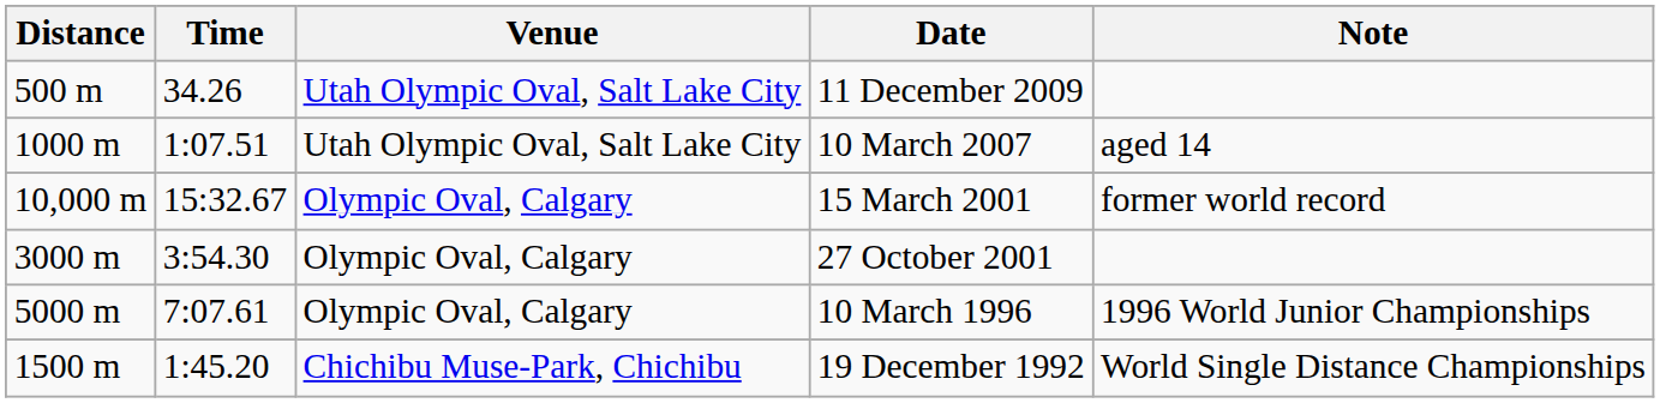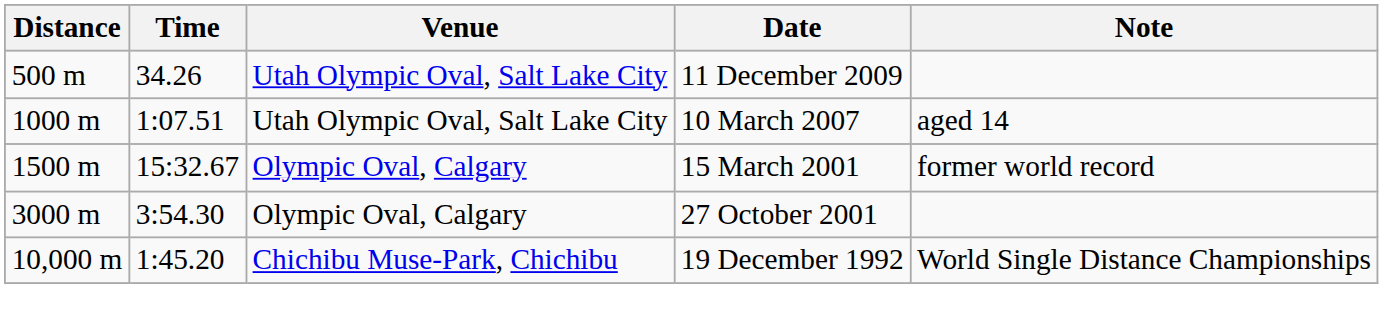15 March 2001 | Distance: 10,000 m -> 1500 m
- row: 5000 m | 7:07.61 | Olympic Oval, Calgary | 10 March 1996 | 1996 World Junior Championships
19 December 1992 | Distance: 1500 m -> 10,000 m
